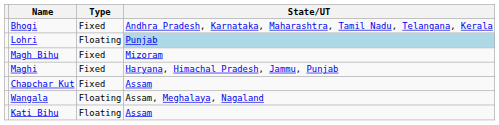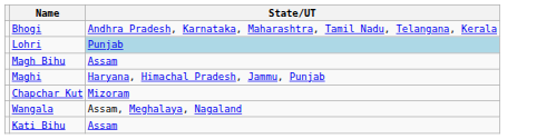- column: Type | Fixed | Floating | Fixed | Fixed | Fixed | Floating | Floating
Magh Bihu | State/UT: Mizoram -> Assam
Chapchar Kut | State/UT: Assam -> Mizoram
